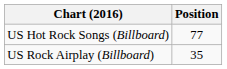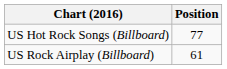US Rock Airplay (Billboard) | Position: 35 -> 61
